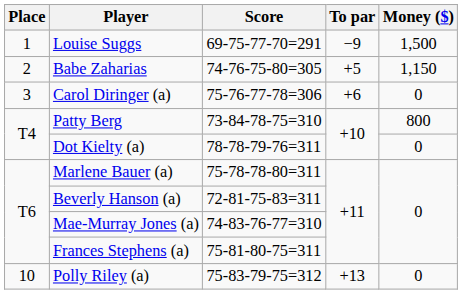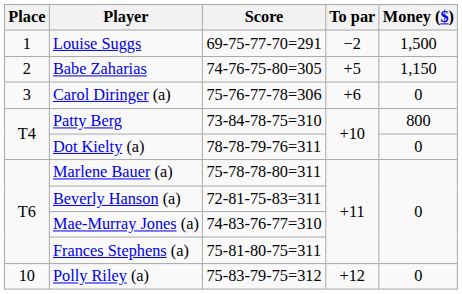Louise Suggs | To par: −9 -> −2
Polly Riley (a) | To par: +13 -> +12
